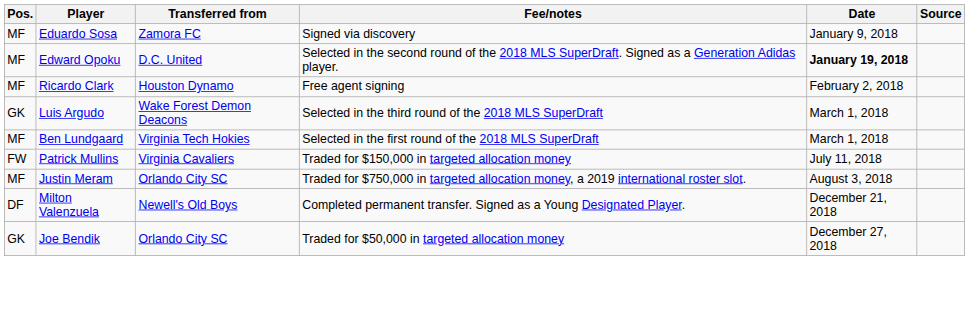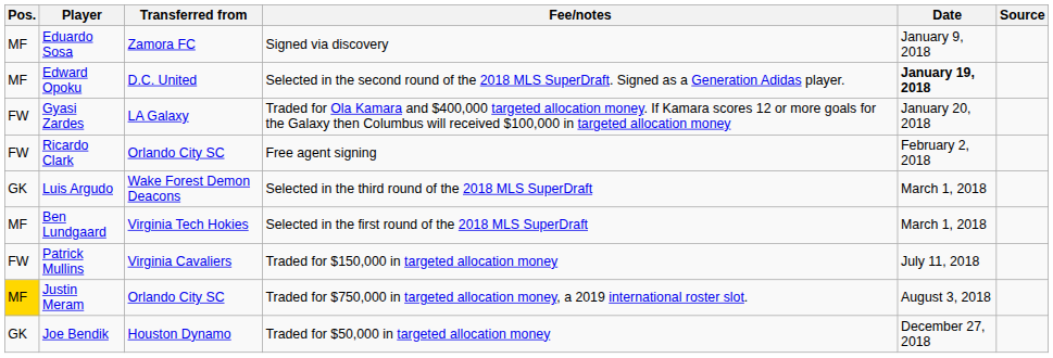+ row: FW | Gyasi Zardes | LA Galaxy | Traded for Ola Kamara and $400,000 targeted allocation money. If Kamara scores 12 or more goals for the Galaxy then Columbus will received $100,000 in targeted allocation money | January 20, 2018
Ricardo Clark | Pos.: MF -> FW
Ricardo Clark | Transferred from: Houston Dynamo -> Orlando City SC
Justin Meram | Pos.: no background -> gold background
- row: DF | Milton Valenzuela | Newell's Old Boys | Completed permanent transfer. Signed as a Young Designated Player. | December 21, 2018
Joe Bendik | Transferred from: Orlando City SC -> Houston Dynamo
